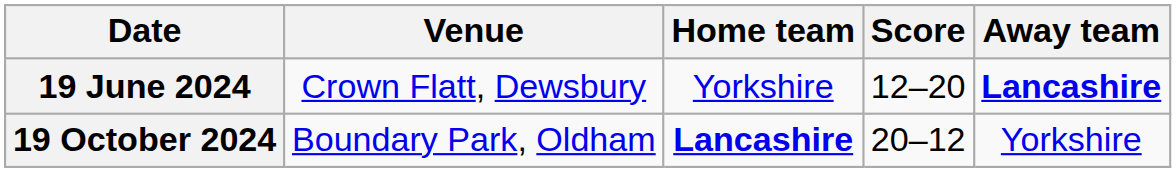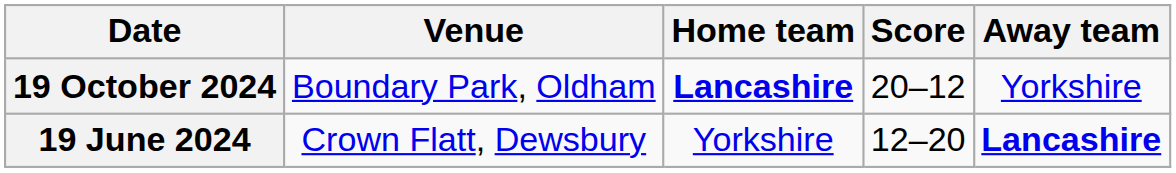rows swapped: 19 June 2024 <-> 19 October 2024
